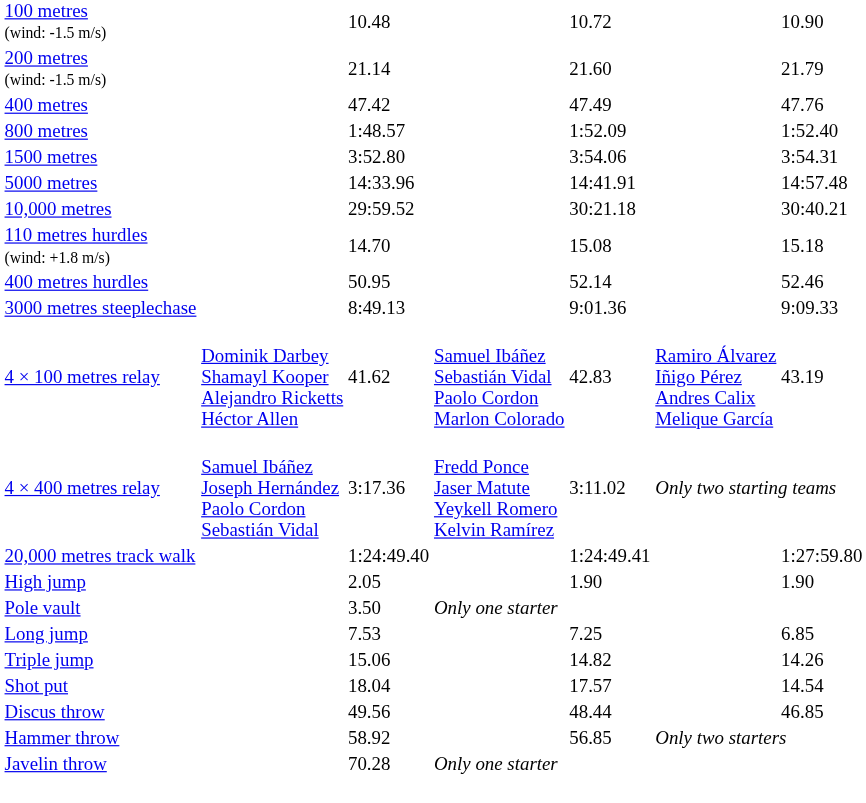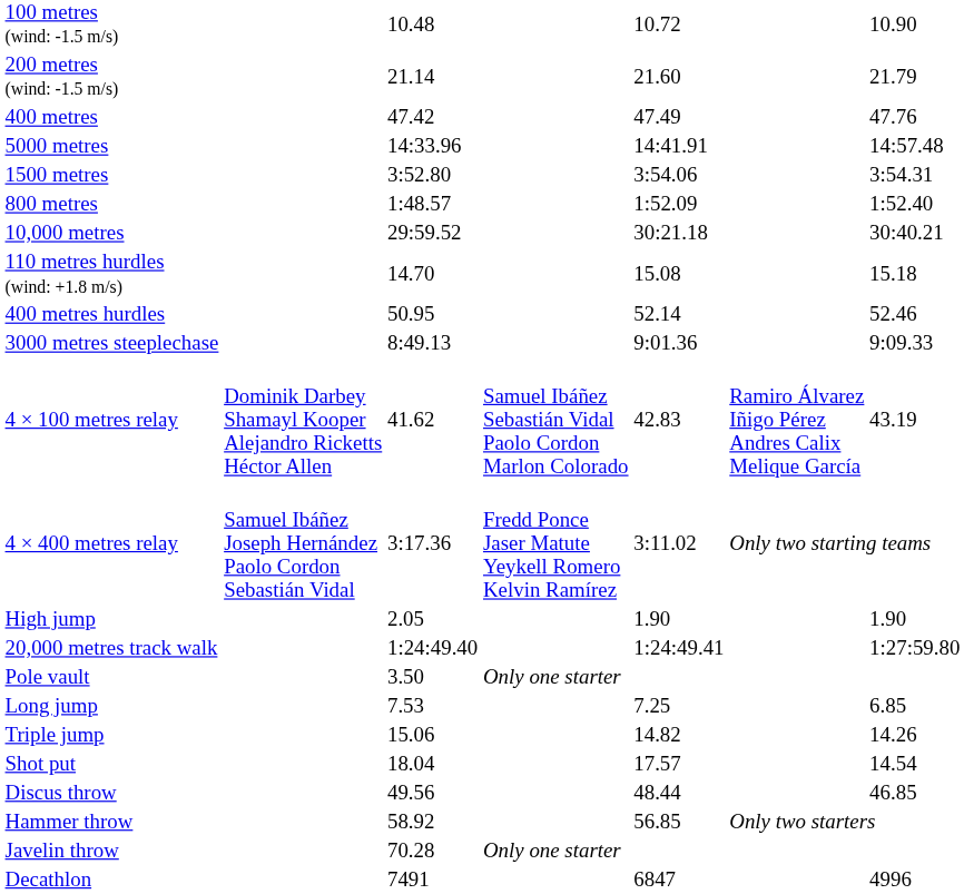rows swapped: 800 metres <-> 5000 metres
rows swapped: 20,000 metres track walk <-> High jump
+ row: Decathlon | 7491 | 6847 | 4996
